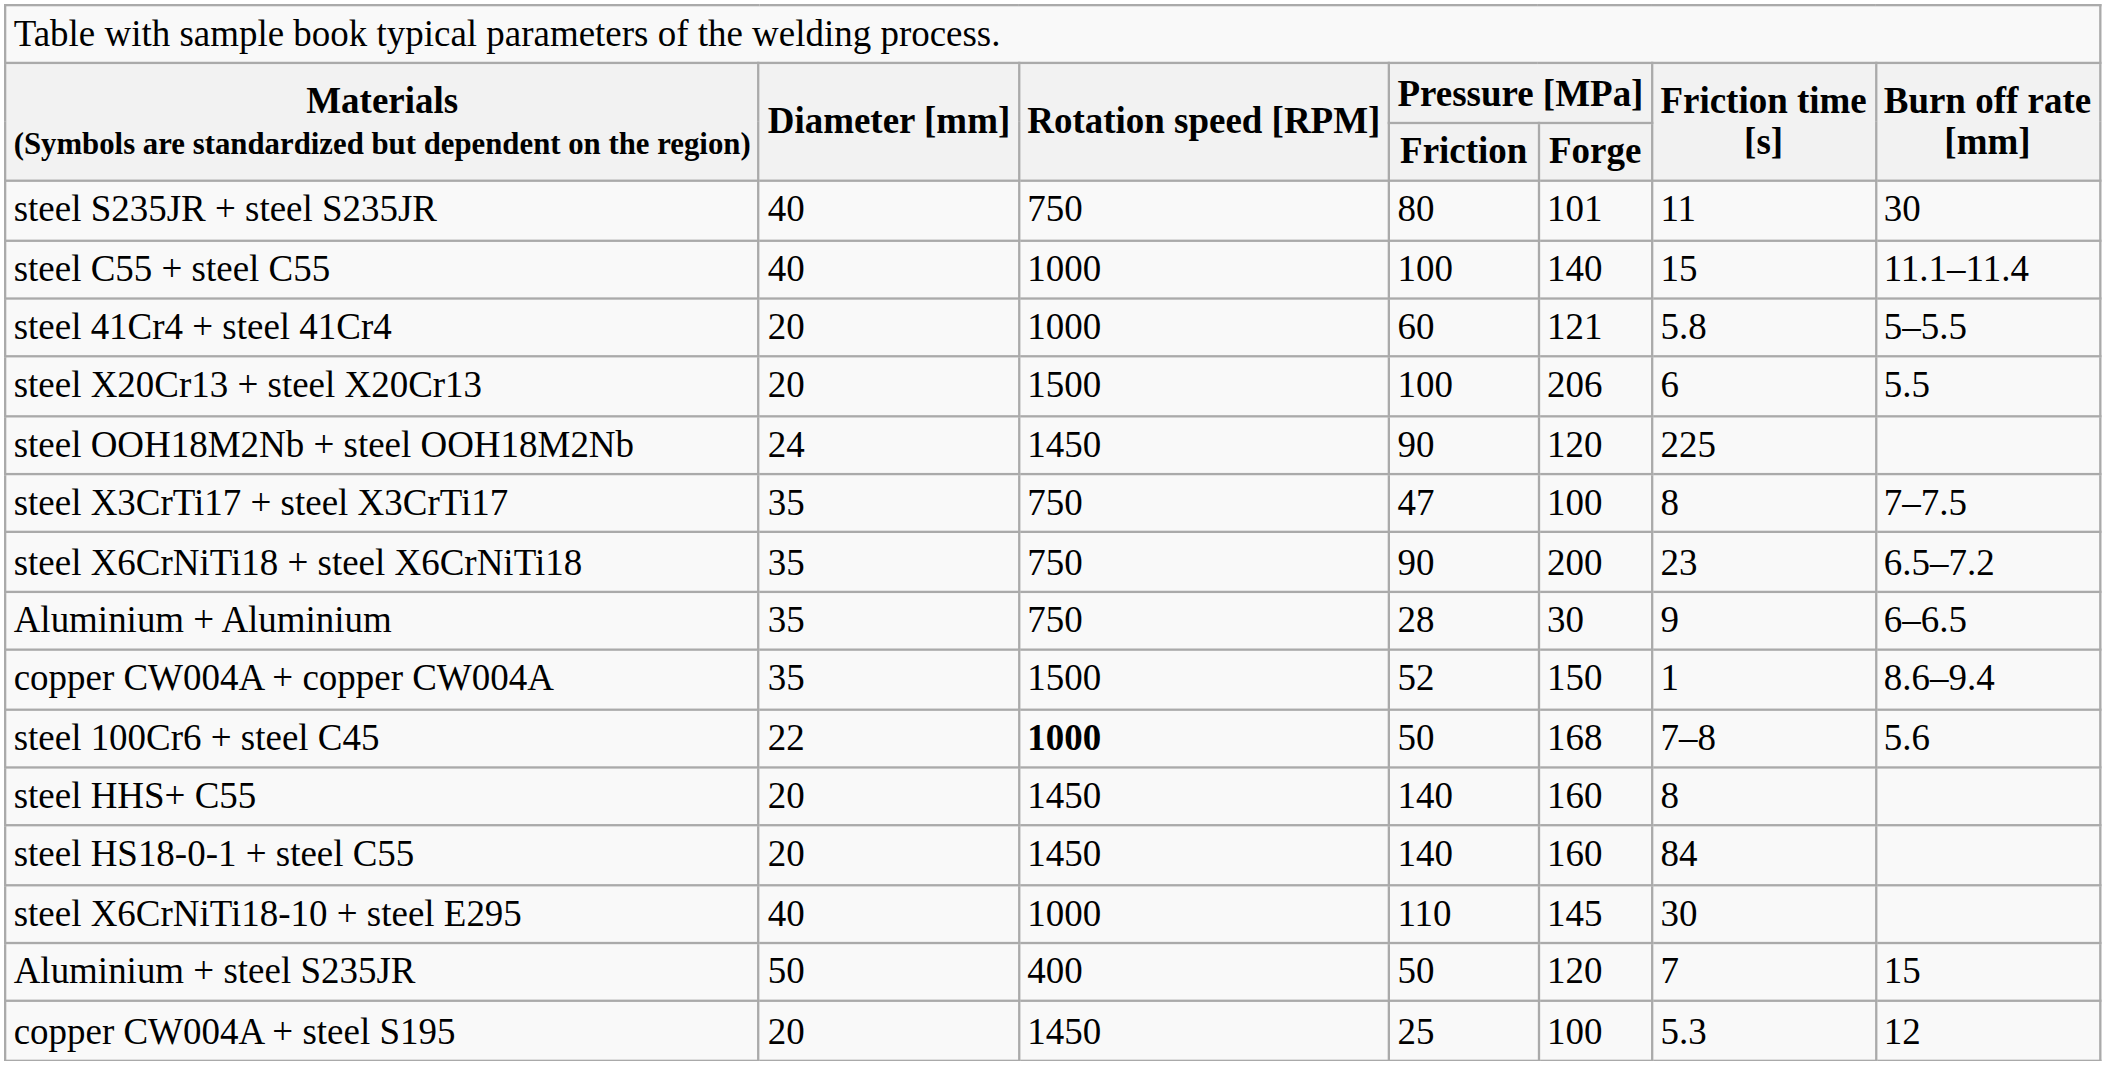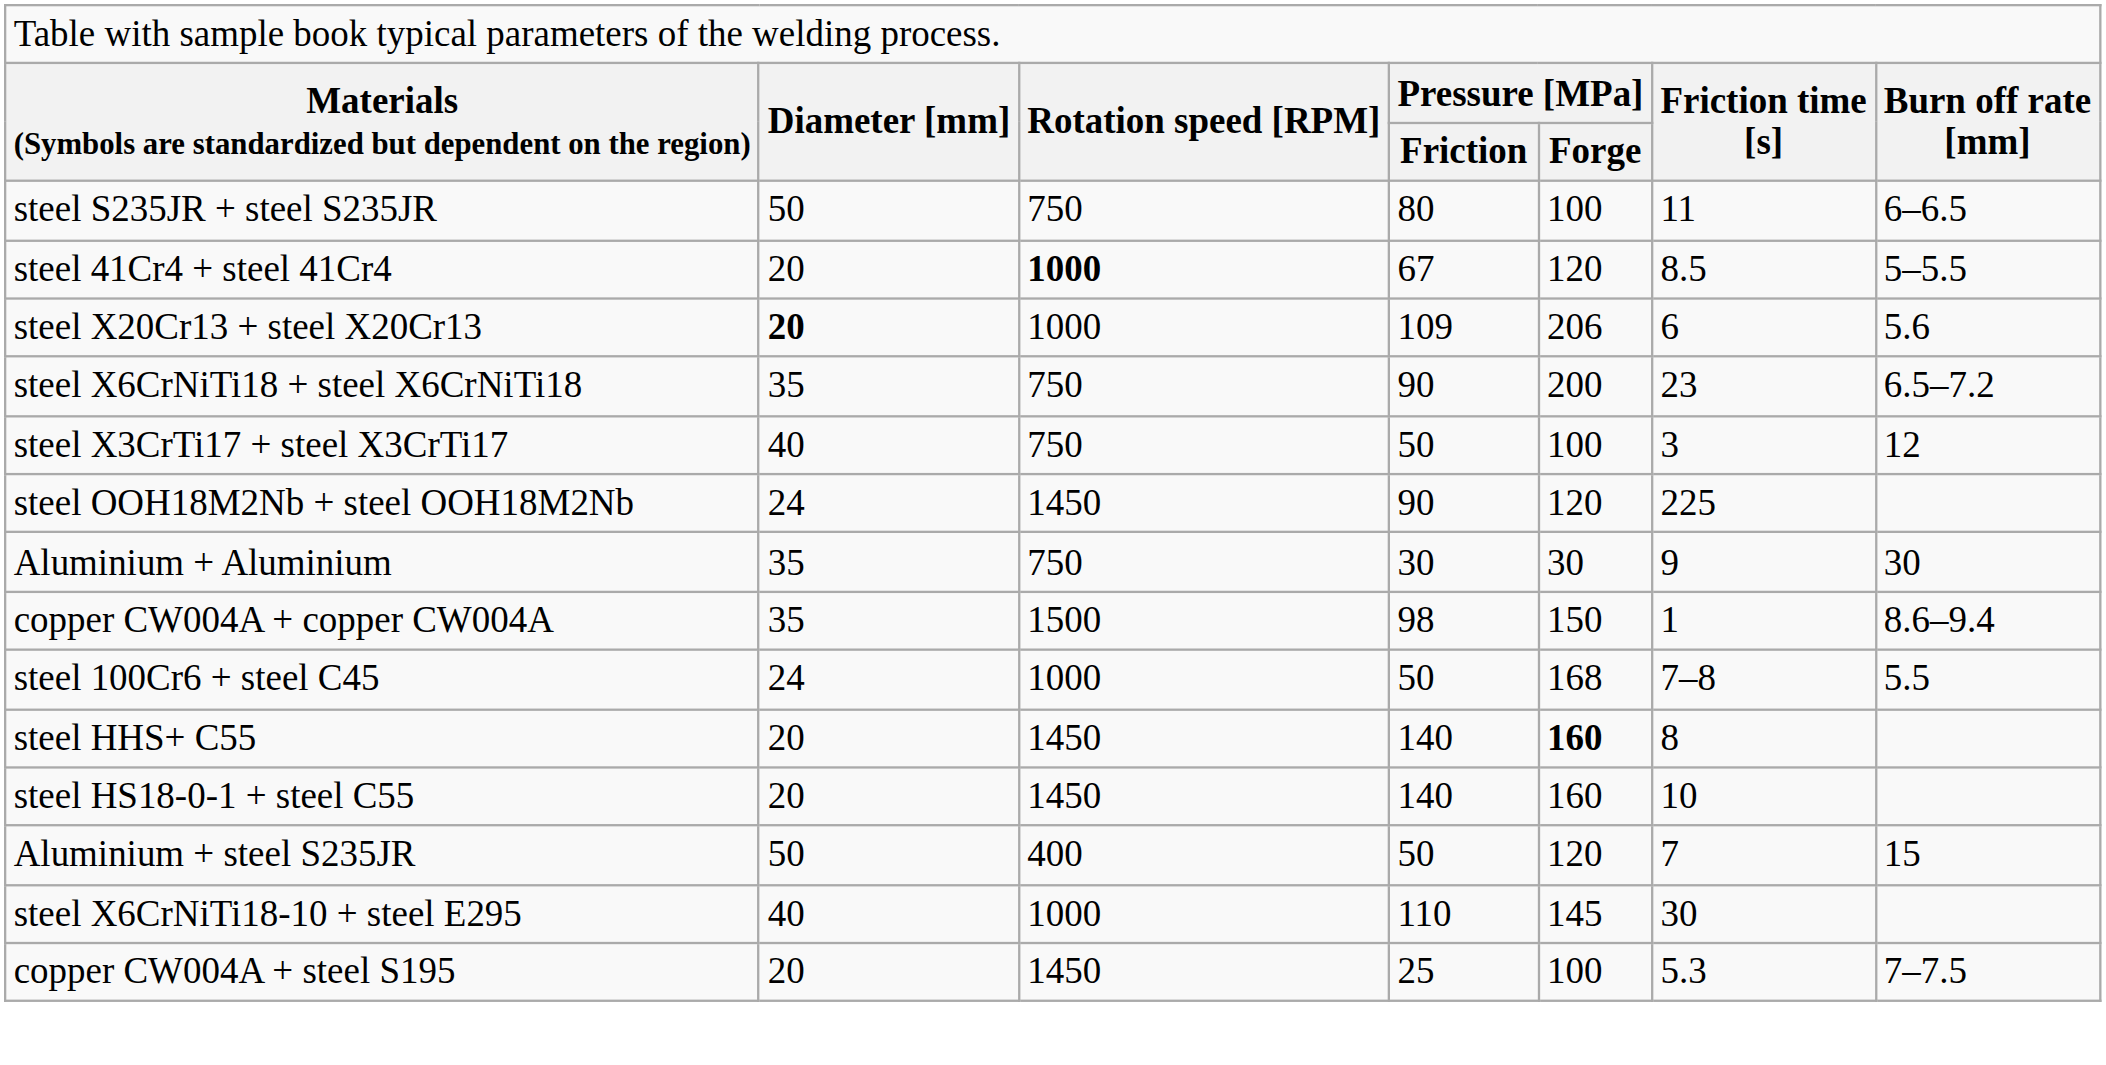steel S235JR + steel S235JR | column 2: 40 -> 50
steel S235JR + steel S235JR | column 5: 101 -> 100
steel S235JR + steel S235JR | column 7: 30 -> 6–6.5
- row: steel C55 + steel C55 | 40 | 1000 | 100 | 140 | 15 | 11.1–11.4
steel 41Cr4 + steel 41Cr4 | column 3: normal -> bold
steel 41Cr4 + steel 41Cr4 | column 4: 60 -> 67
steel 41Cr4 + steel 41Cr4 | column 5: 121 -> 120
steel 41Cr4 + steel 41Cr4 | column 6: 5.8 -> 8.5
steel X20Cr13 + steel X20Cr13 | column 2: normal -> bold
steel X20Cr13 + steel X20Cr13 | column 3: 1500 -> 1000
steel X20Cr13 + steel X20Cr13 | column 4: 100 -> 109
steel X20Cr13 + steel X20Cr13 | column 7: 5.5 -> 5.6
rows swapped: steel OOH18M2Nb + steel OOH18M2Nb <-> steel X6CrNiTi18 + steel X6CrNiTi18
steel X3CrTi17 + steel X3CrTi17 | column 2: 35 -> 40
steel X3CrTi17 + steel X3CrTi17 | column 4: 47 -> 50
steel X3CrTi17 + steel X3CrTi17 | column 6: 8 -> 3
steel X3CrTi17 + steel X3CrTi17 | column 7: 7–7.5 -> 12
Aluminium + Aluminium | column 4: 28 -> 30
Aluminium + Aluminium | column 7: 6–6.5 -> 30
copper CW004A + copper CW004A | column 4: 52 -> 98
steel 100Cr6 + steel C45 | column 2: 22 -> 24
steel 100Cr6 + steel C45 | column 3: bold -> normal
steel 100Cr6 + steel C45 | column 7: 5.6 -> 5.5
steel HHS+ C55 | column 5: normal -> bold
steel HS18-0-1 + steel C55 | column 6: 84 -> 10
rows swapped: steel X6CrNiTi18-10 + steel E295 <-> Aluminium + steel S235JR
copper CW004A + steel S195 | column 7: 12 -> 7–7.5
